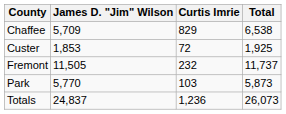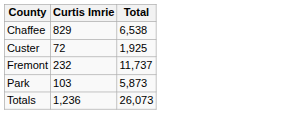- column: James D. "Jim" Wilson | 5,709 | 1,853 | 11,505 | 5,770 | 24,837
